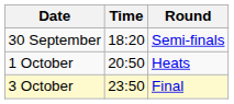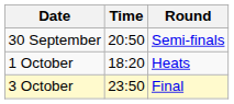30 September | Time: 18:20 -> 20:50
1 October | Time: 20:50 -> 18:20
